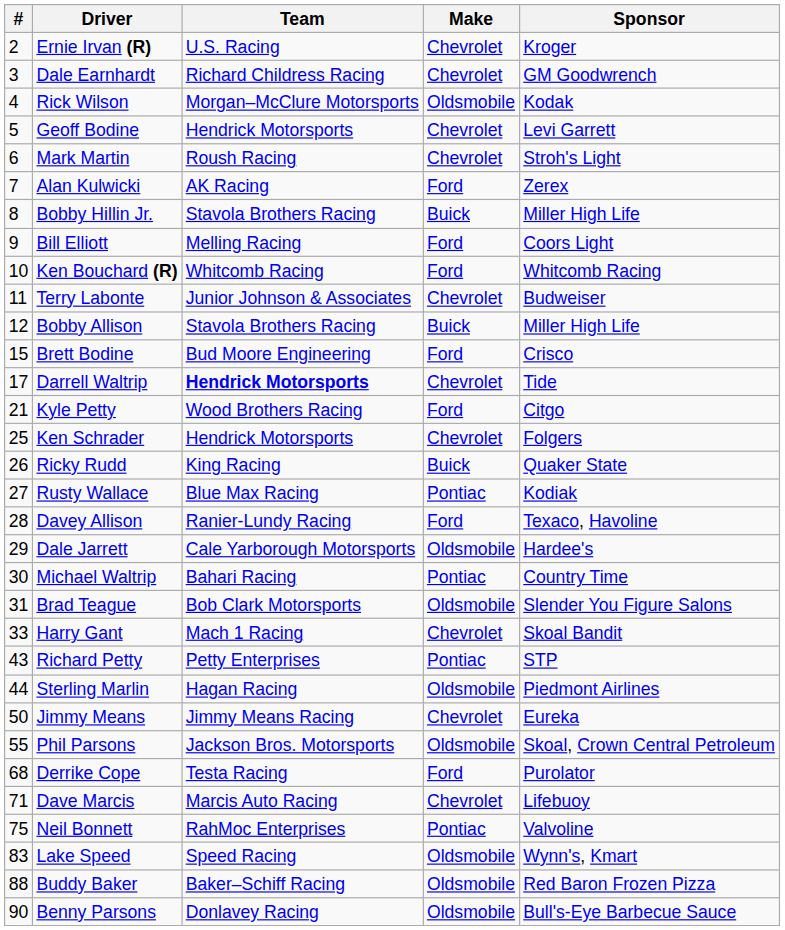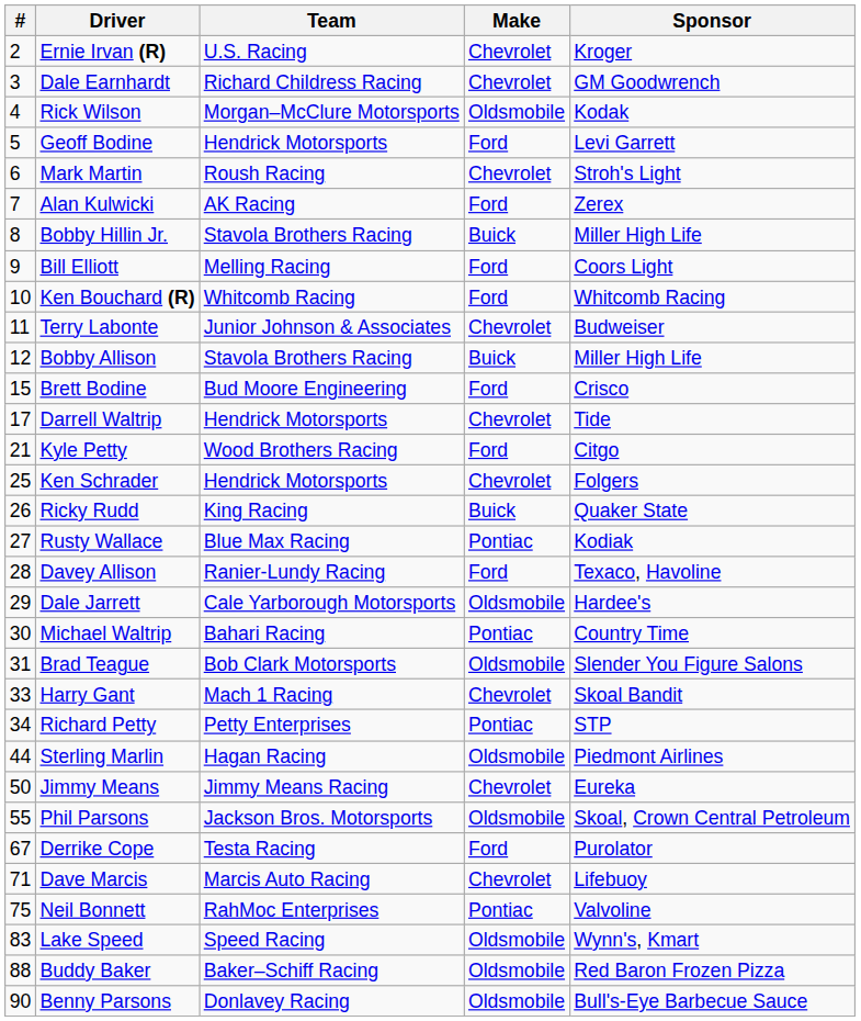Geoff Bodine | Make: Chevrolet -> Ford
Darrell Waltrip | Team: bold -> normal
Richard Petty | #: 43 -> 34
Derrike Cope | #: 68 -> 67
